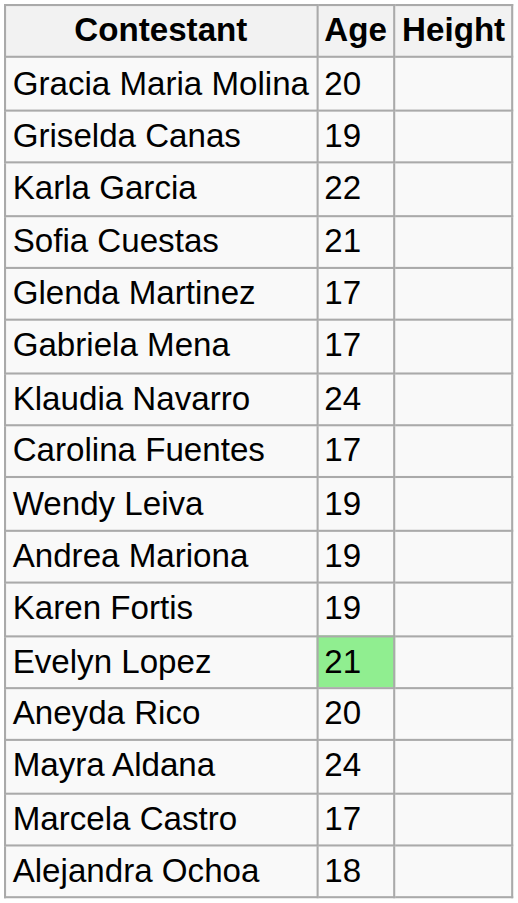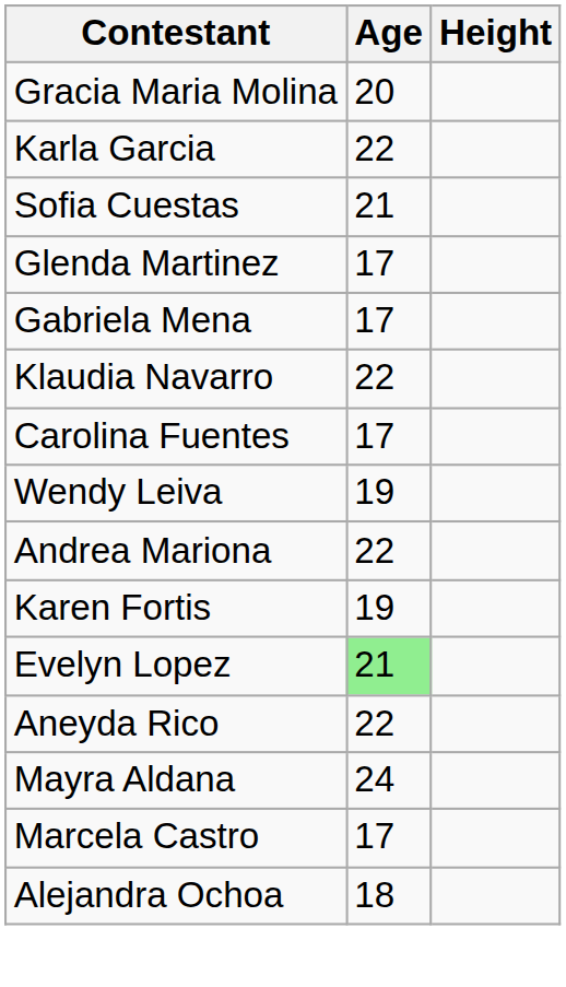- row: Griselda Canas | 19
Klaudia Navarro | Age: 24 -> 22
Andrea Mariona | Age: 19 -> 22
Aneyda Rico | Age: 20 -> 22
